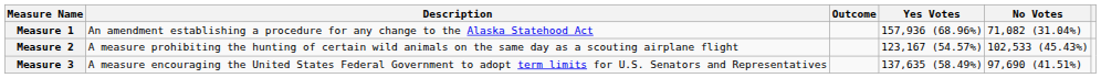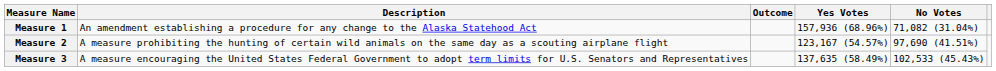Measure 2 | No Votes: 102,533 (45.43%) -> 97,690 (41.51%)
Measure 3 | No Votes: 97,690 (41.51%) -> 102,533 (45.43%)
